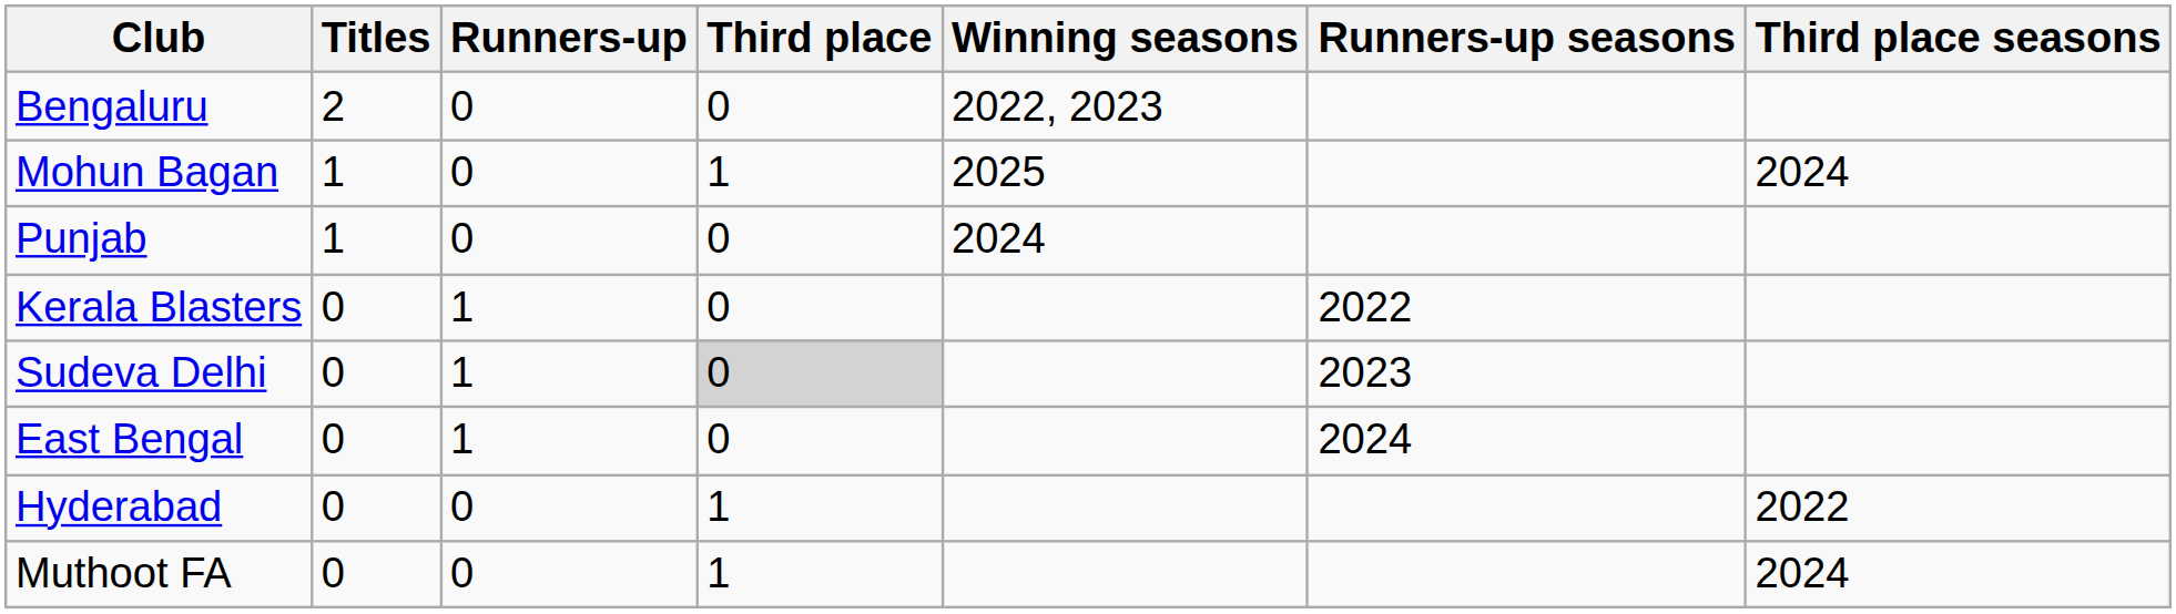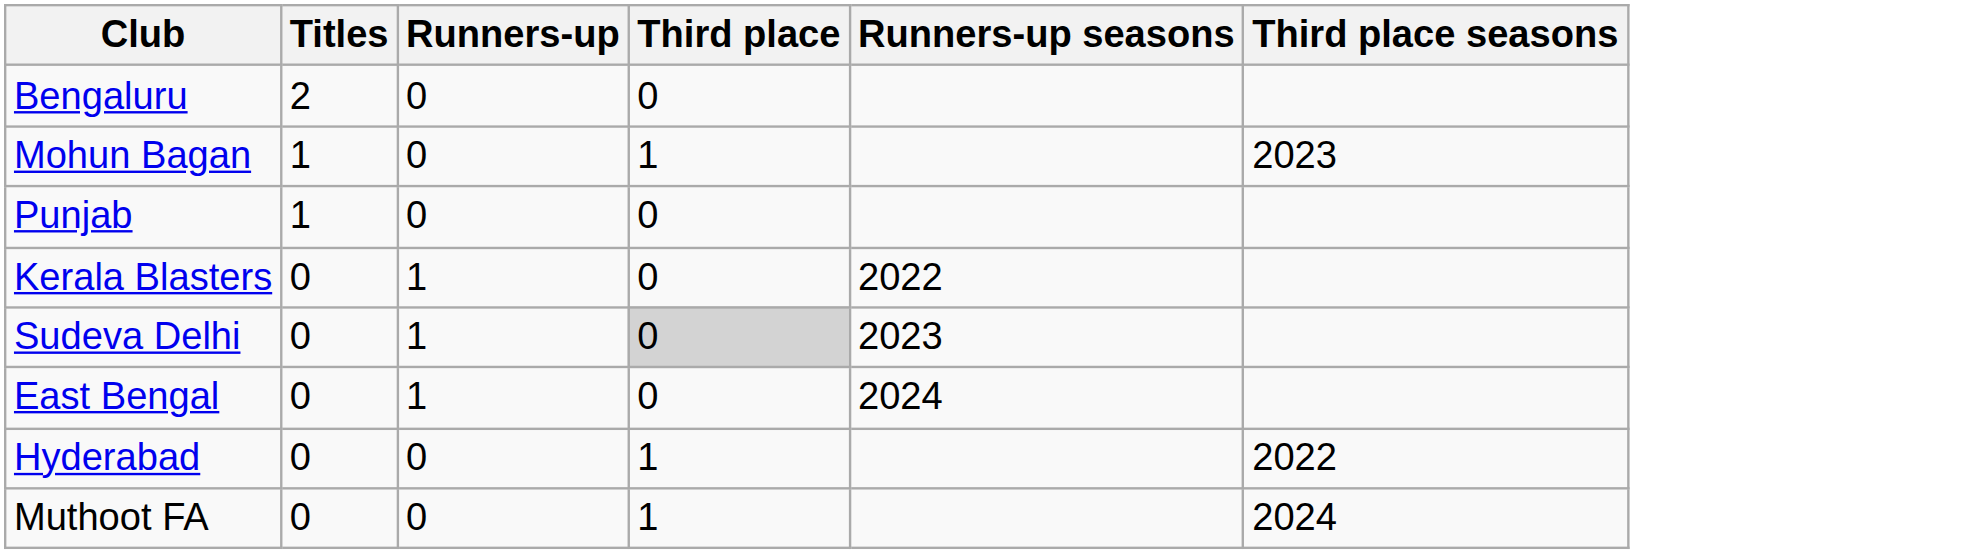- column: Winning seasons | 2022, 2023 | 2025 | 2024
Mohun Bagan | Third place seasons: 2024 -> 2023
